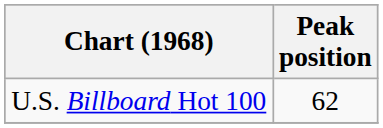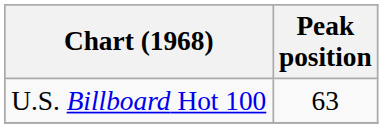U.S. Billboard Hot 100 | Peak position: 62 -> 63
